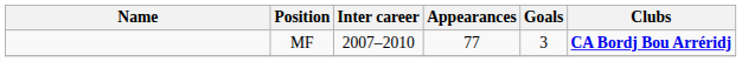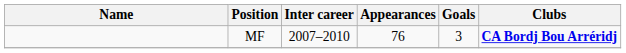MF | Appearances: 77 -> 76
